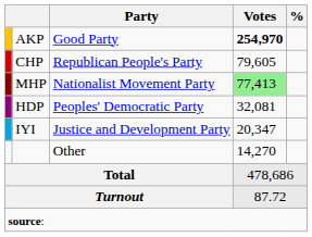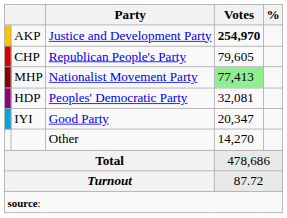AKP | Party: Good Party -> Justice and Development Party
IYI | Party: Justice and Development Party -> Good Party
